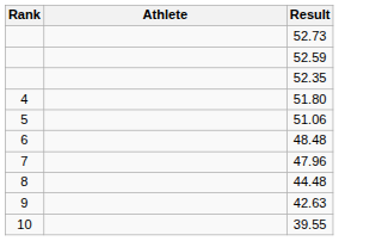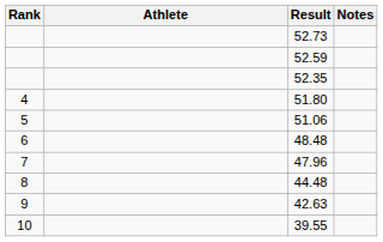+ column: Notes
